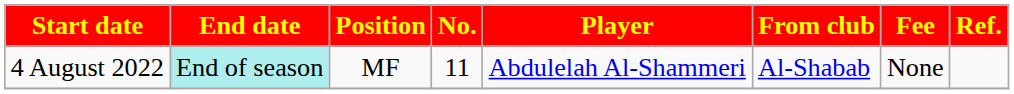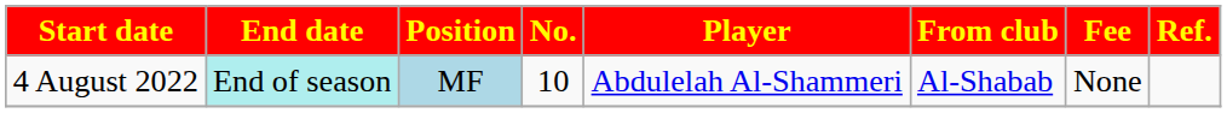4 August 2022 | Position: no background -> lightblue background
4 August 2022 | No.: 11 -> 10
